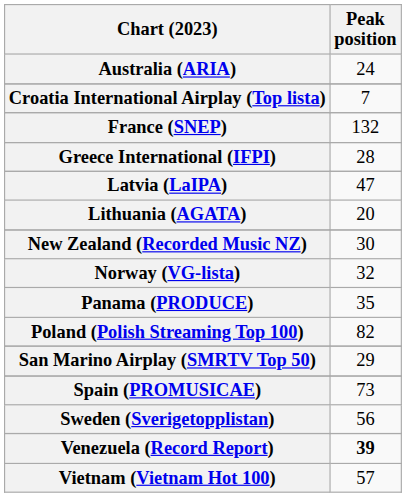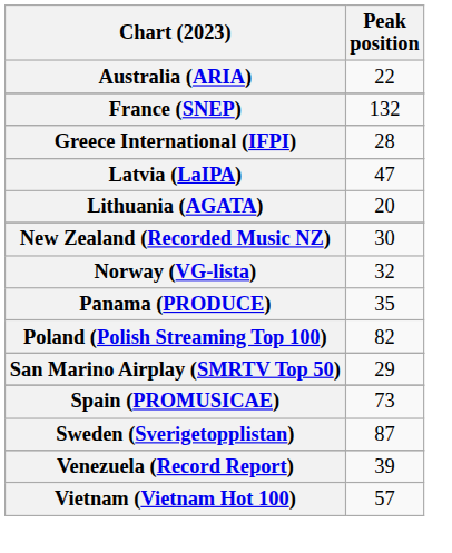Australia (ARIA) | Peak position: 24 -> 22
- row: Croatia International Airplay (Top lista) | 7
Sweden (Sverigetopplistan) | Peak position: 56 -> 87
Venezuela (Record Report) | Peak position: bold -> normal
